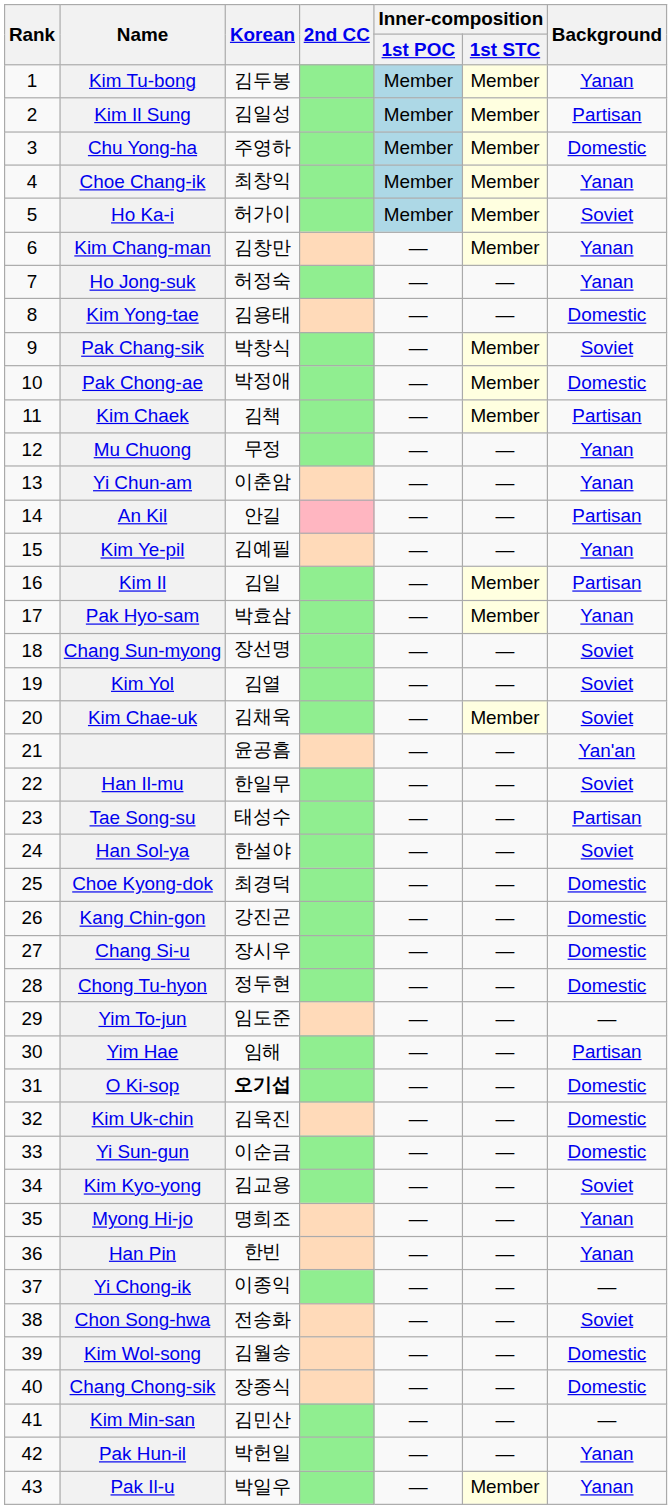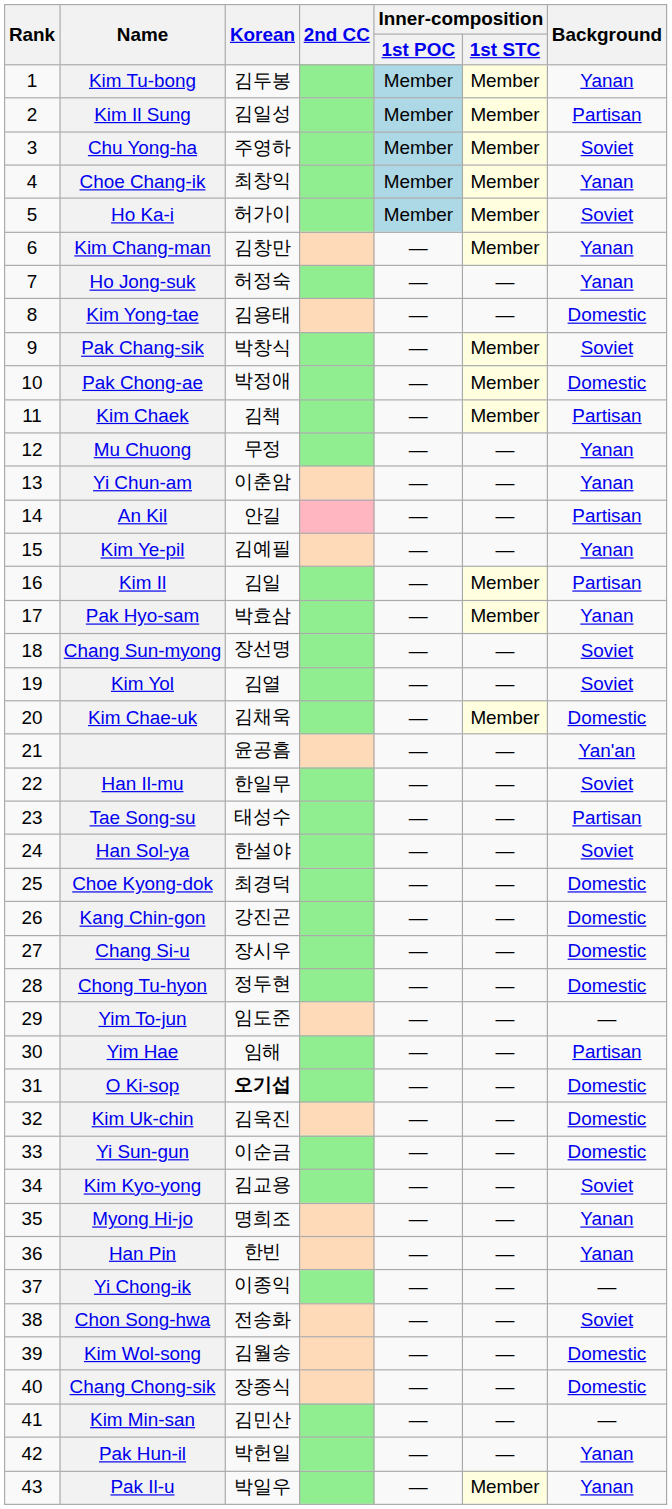Chu Yong-ha | Background: Domestic -> Soviet
Kim Chae-uk | Background: Soviet -> Domestic
